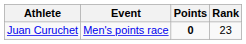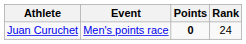Juan Curuchet | Rank: 23 -> 24
